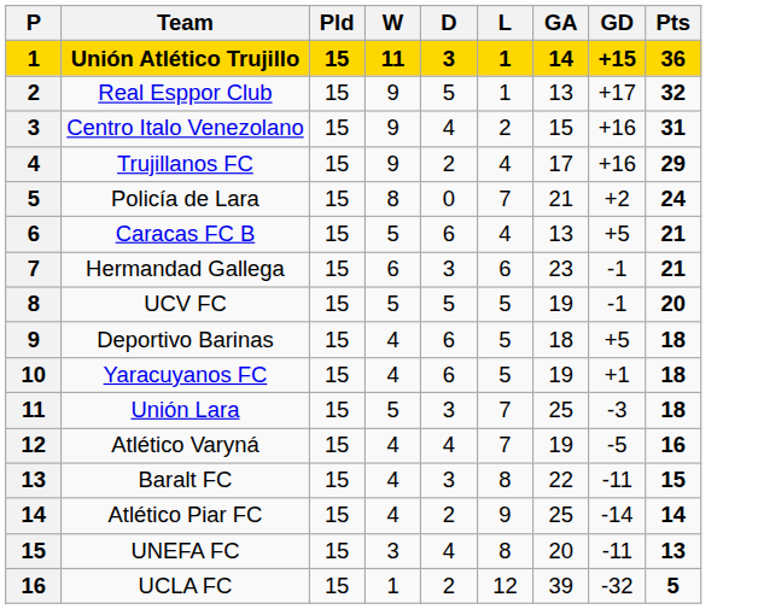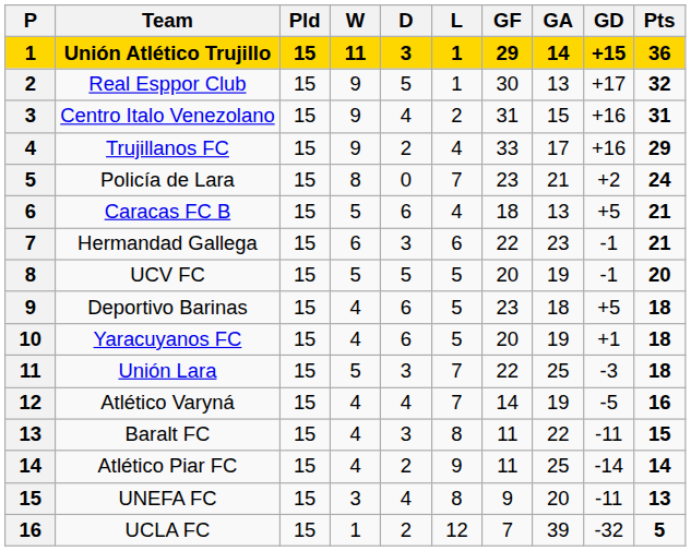+ column: GF | 29 | 30 | 31 | 33 | 23 | 18 | 22 | 20 | 23 | 20 | 22 | 14 | 11 | 11 | 9 | 7
